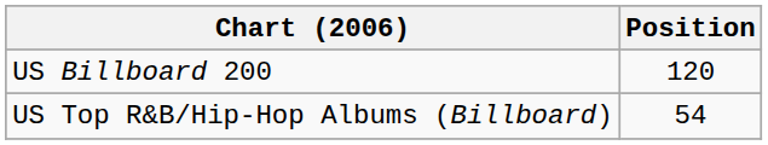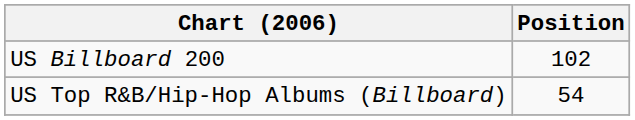US Billboard 200 | Position: 120 -> 102
